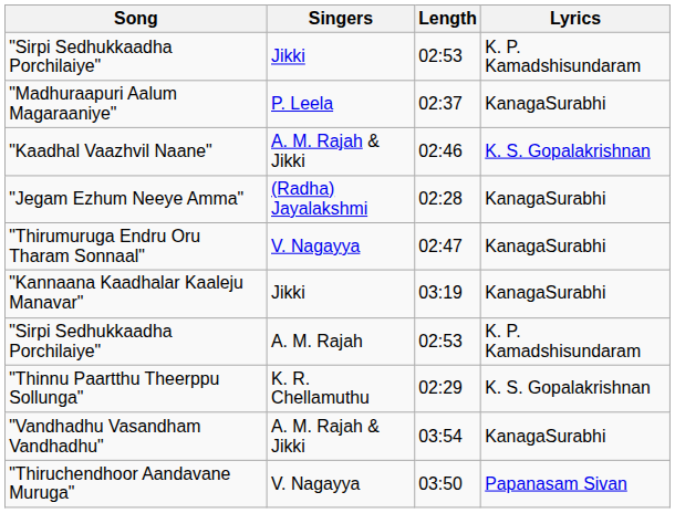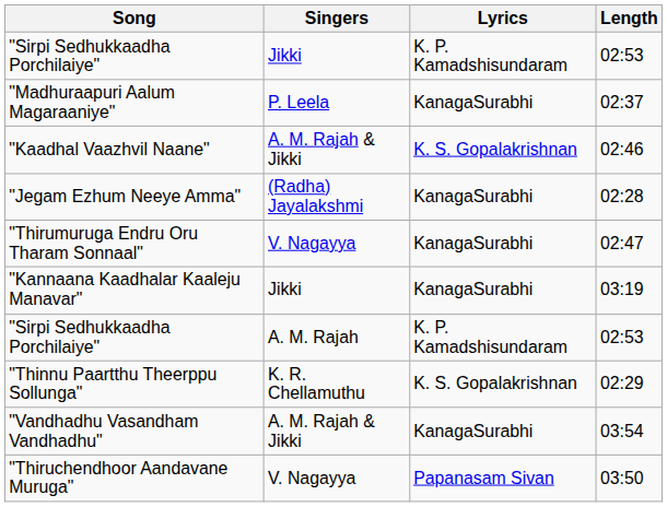columns swapped: Lyrics <-> Length
